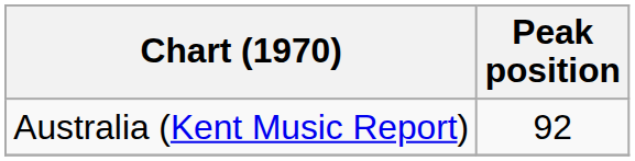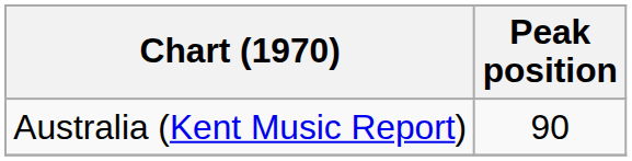Australia (Kent Music Report) | Peak position: 92 -> 90
